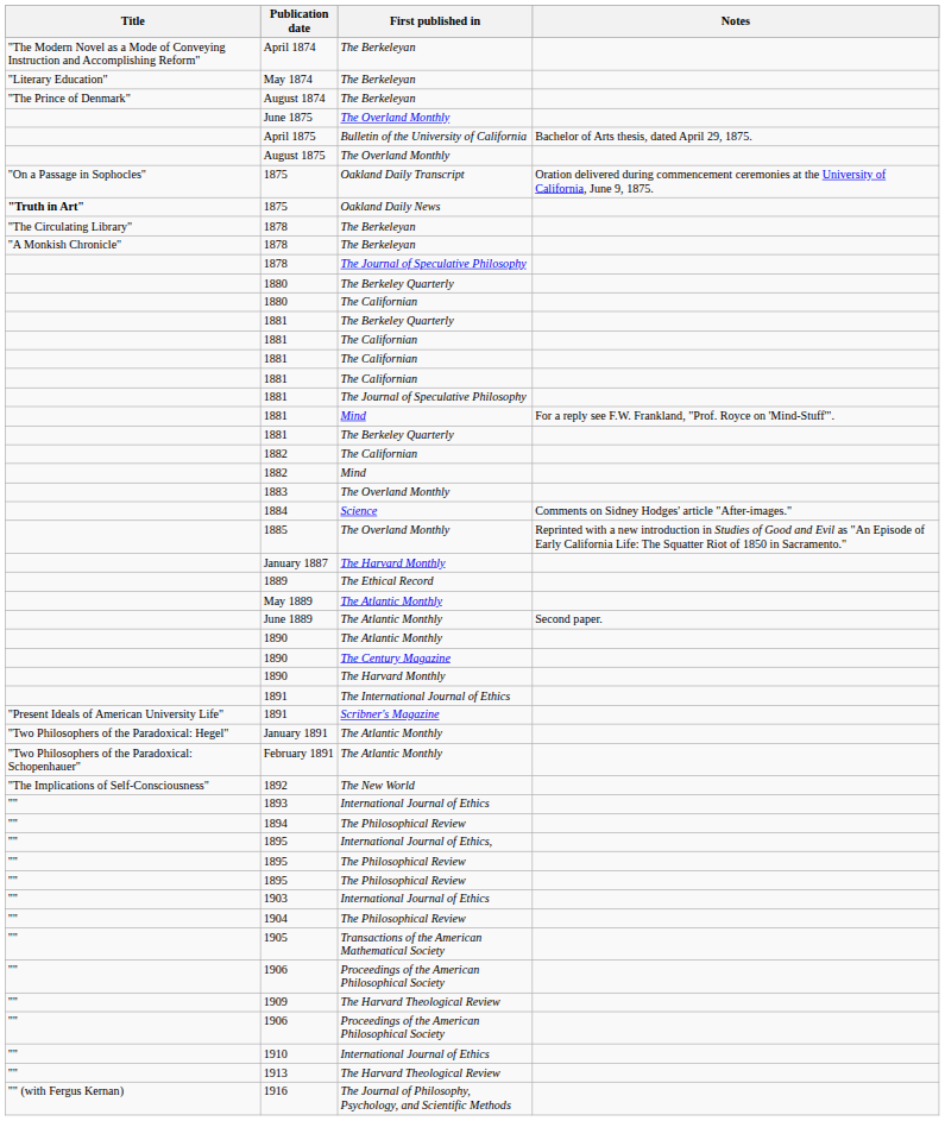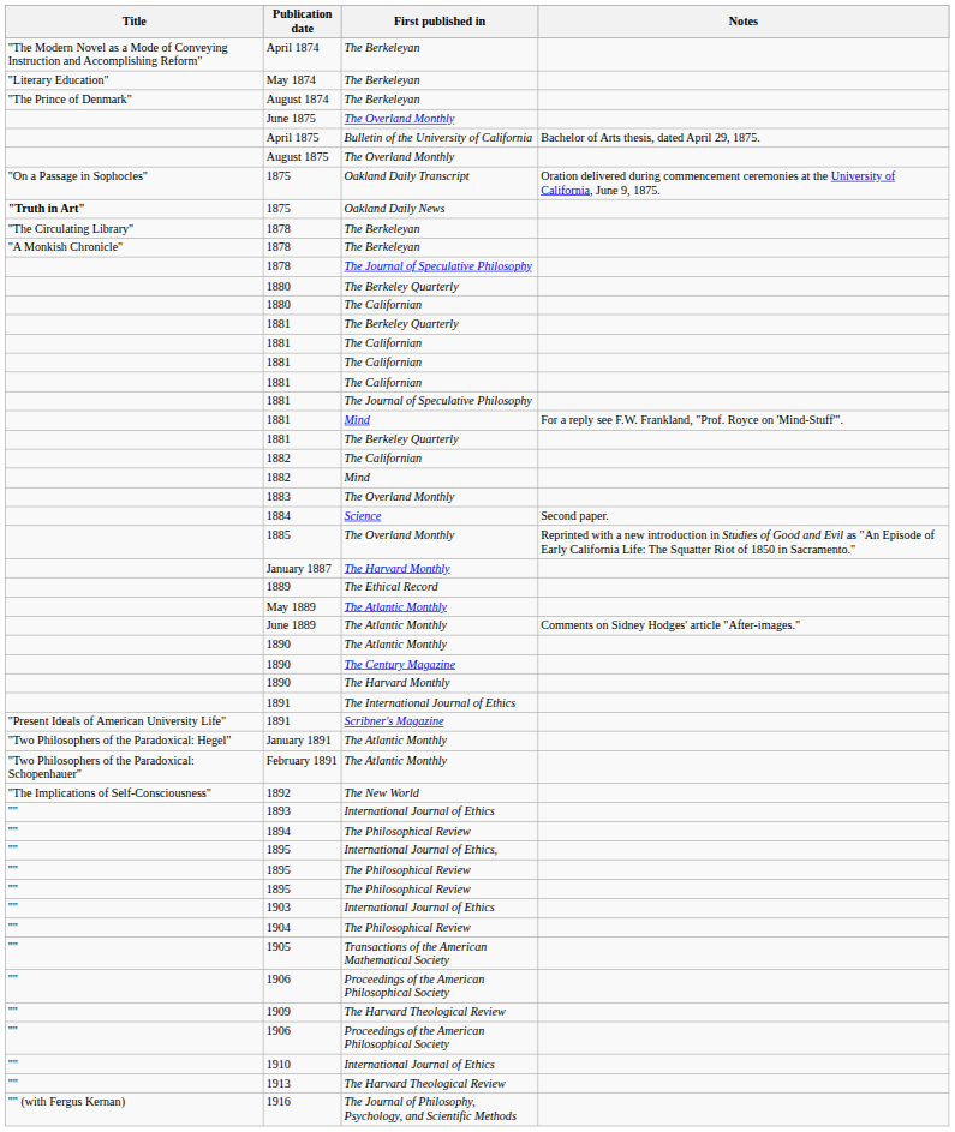1884 | Notes: Comments on Sidney Hodges' article "After-images." -> Second paper.
June 1889 | Notes: Second paper. -> Comments on Sidney Hodges' article "After-images."
